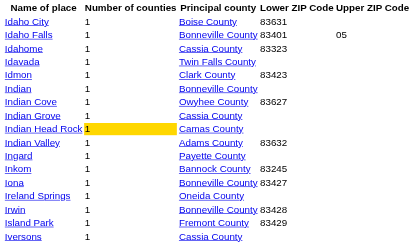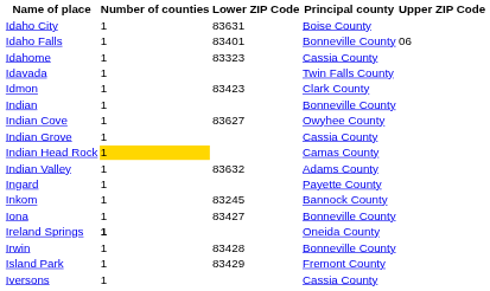columns swapped: Principal county <-> Lower ZIP Code
Idaho Falls | Upper ZIP Code: 05 -> 06
Ireland Springs | Number of counties: normal -> bold
